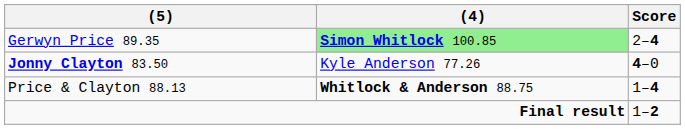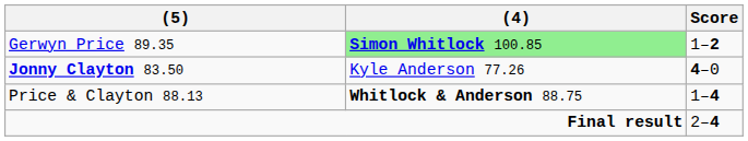Gerwyn Price 89.35 | Score: 2–4 -> 1–2
Final result | Score: 1–2 -> 2–4
